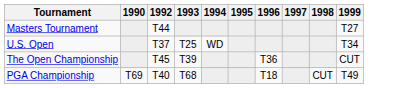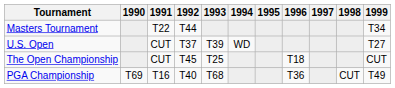+ column: 1991 | T22 | CUT | CUT | T16
Masters Tournament | 1999: T27 -> T34
U.S. Open | 1993: T25 -> T39
U.S. Open | 1999: T34 -> T27
The Open Championship | 1993: T39 -> T25
The Open Championship | 1996: T36 -> T18
PGA Championship | 1996: T18 -> T36
